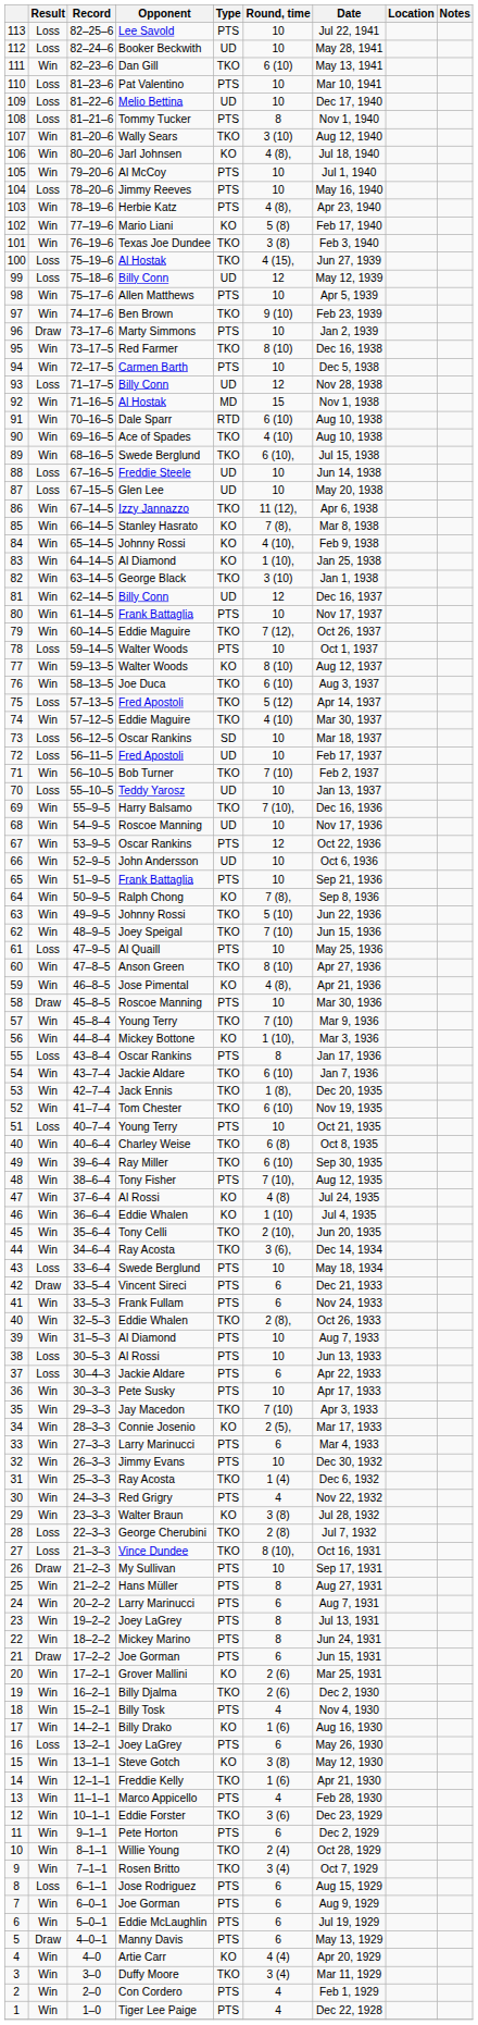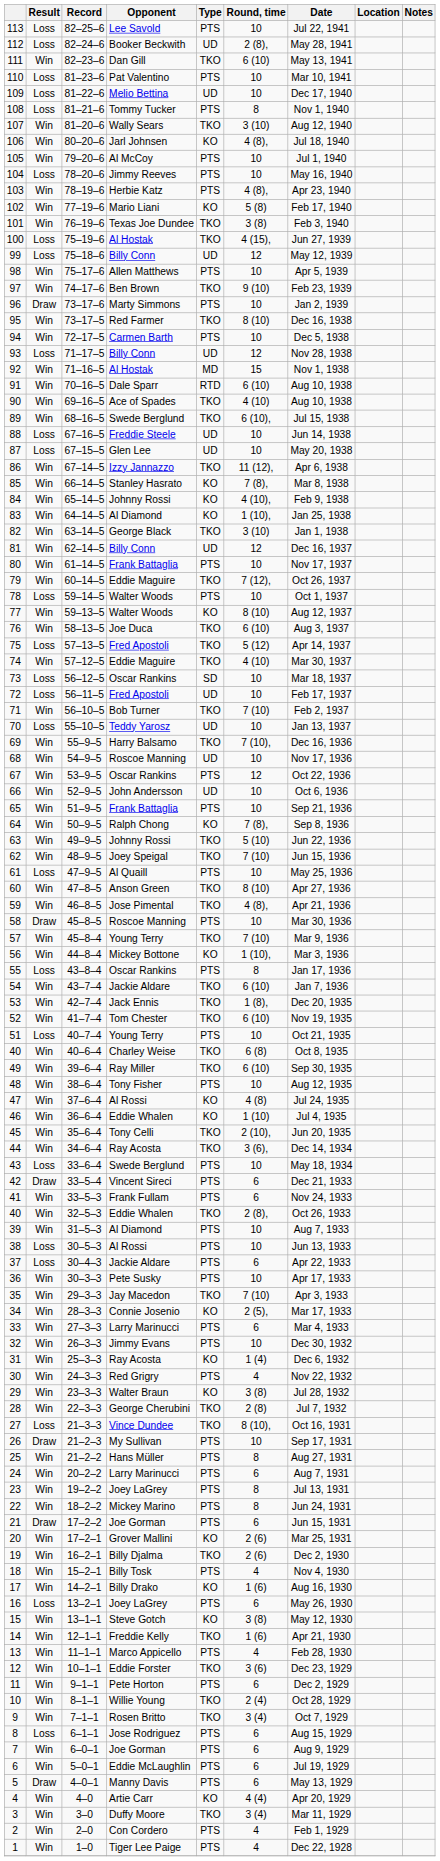82–24–6 | Round, time: 10 -> 2 (8),
46–8–5 | Type: KO -> TKO
38–6–4 | Round, time: 7 (10), -> 10
25–3–3 | Type: TKO -> KO
22–3–3 | Result: Loss -> Win
